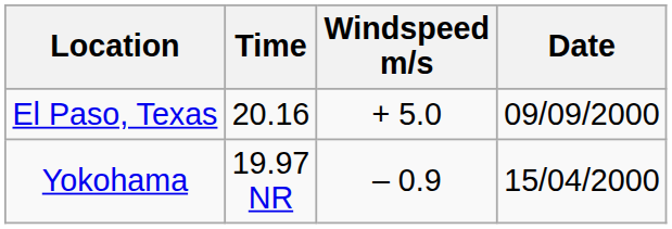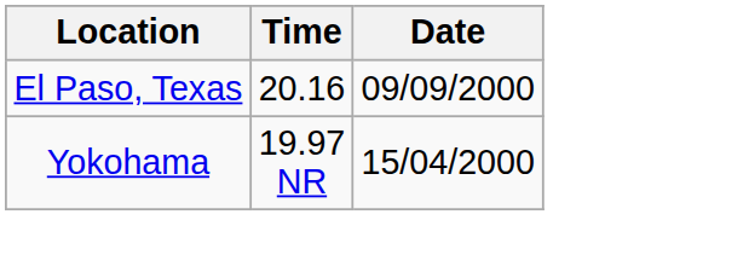- column: Windspeed m/s | + 5.0 | – 0.9
